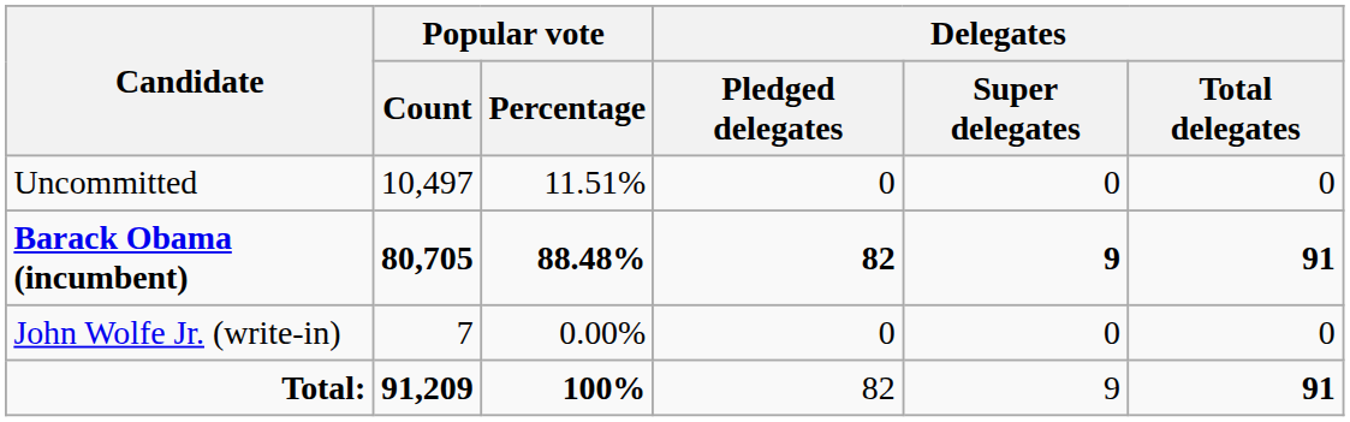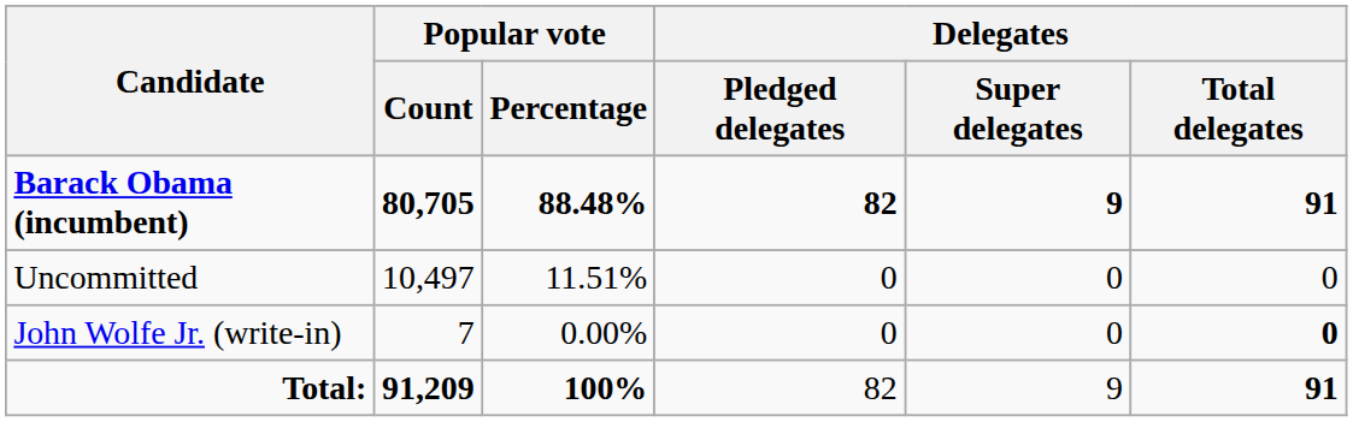rows swapped: Barack Obama (incumbent) <-> Uncommitted
John Wolfe Jr. (write-in) | Delegates / Total delegates: normal -> bold
